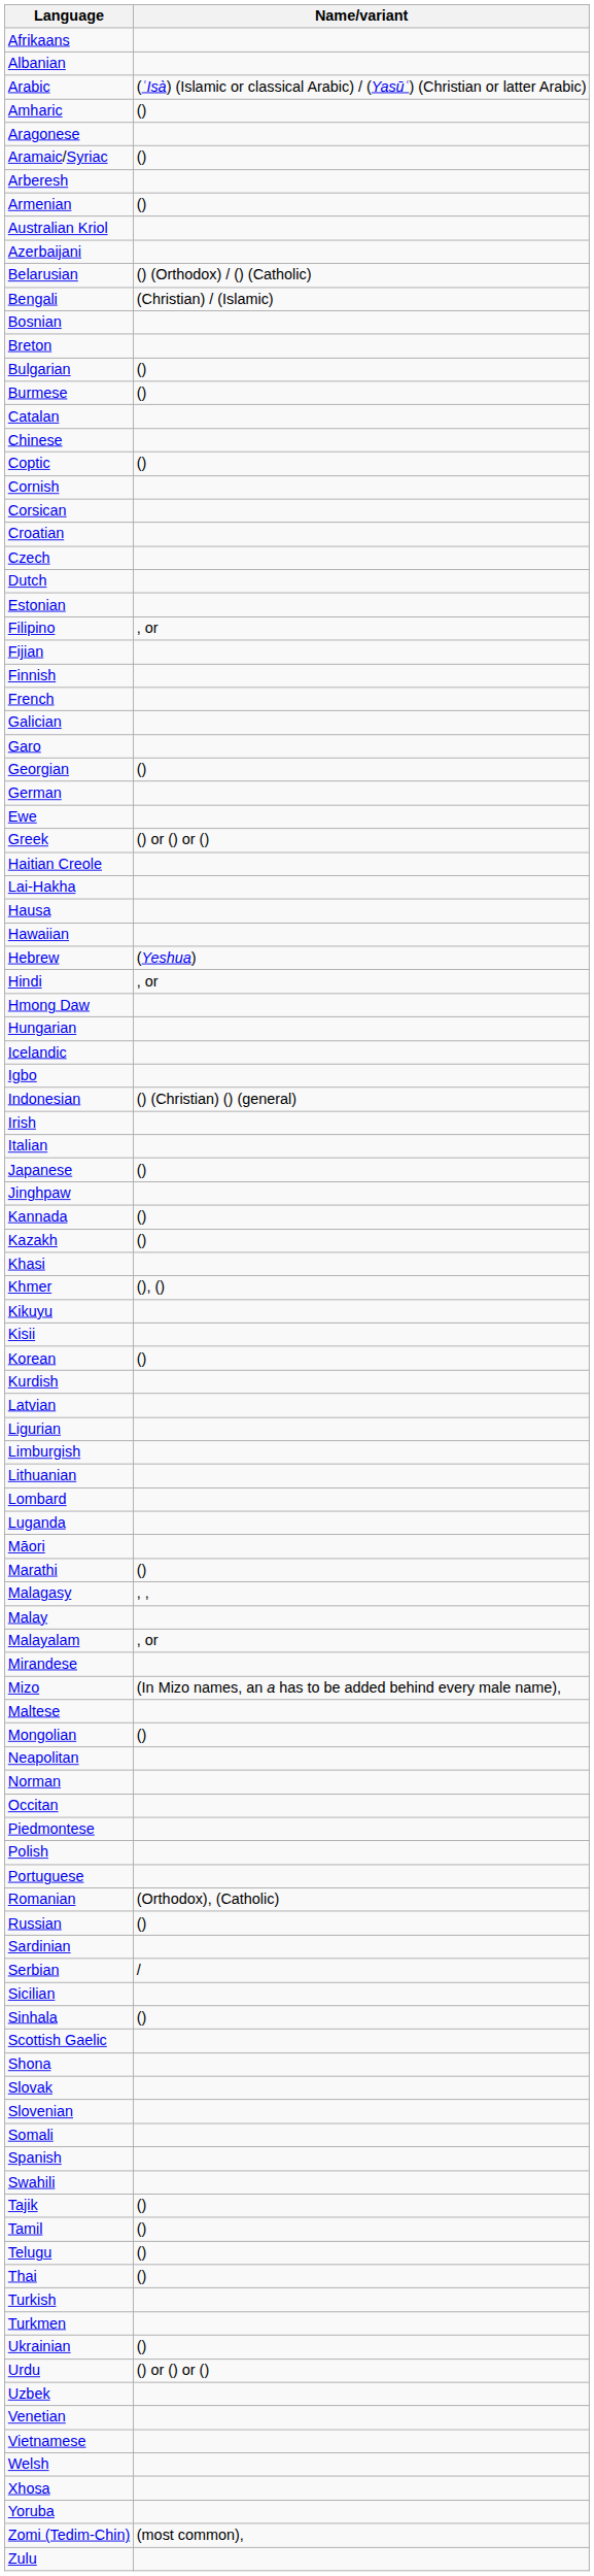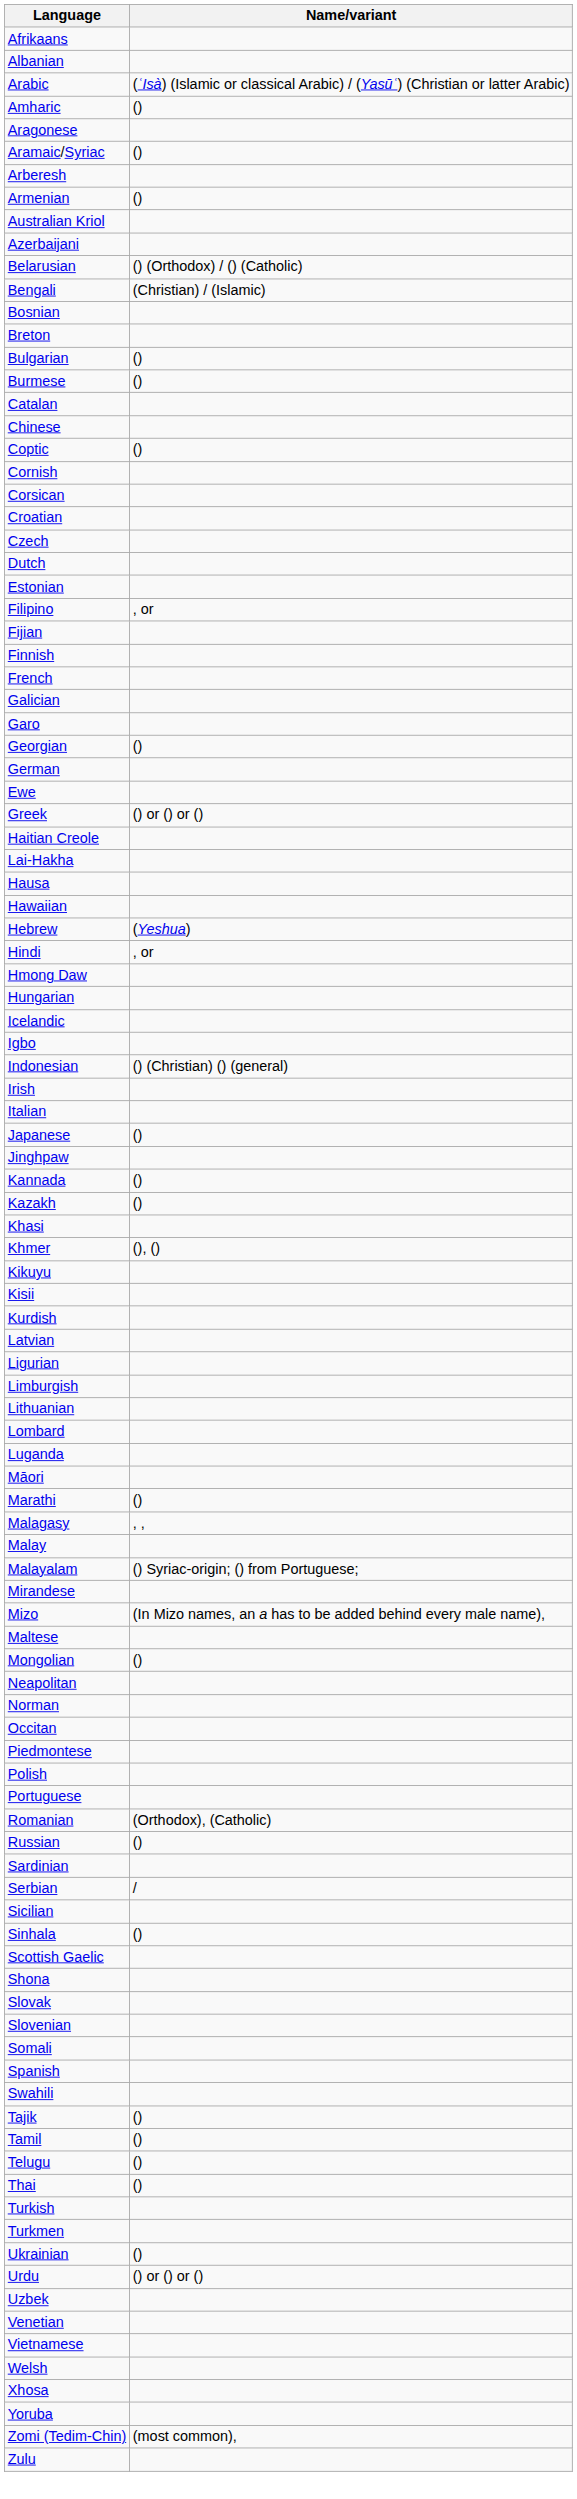- row: Korean | ()
Malayalam | Name/variant: , or -> () Syriac-origin; () from Portuguese;
